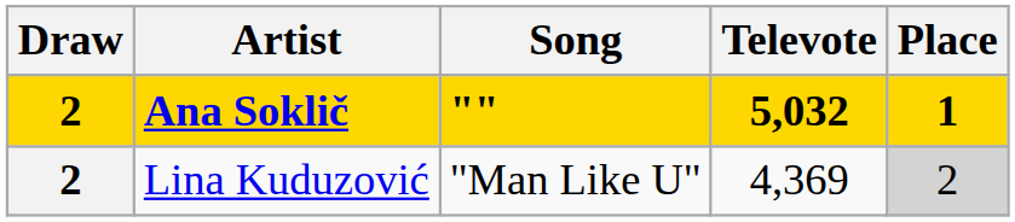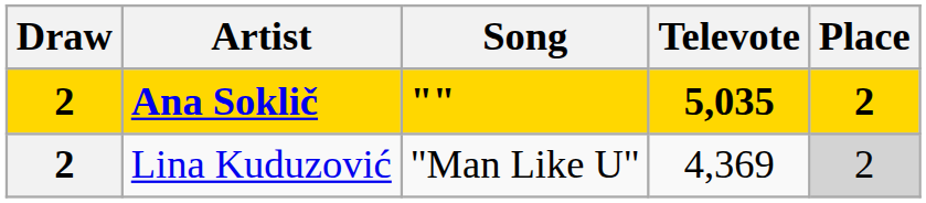Ana Soklič | Televote: 5,032 -> 5,035
Ana Soklič | Place: 1 -> 2
